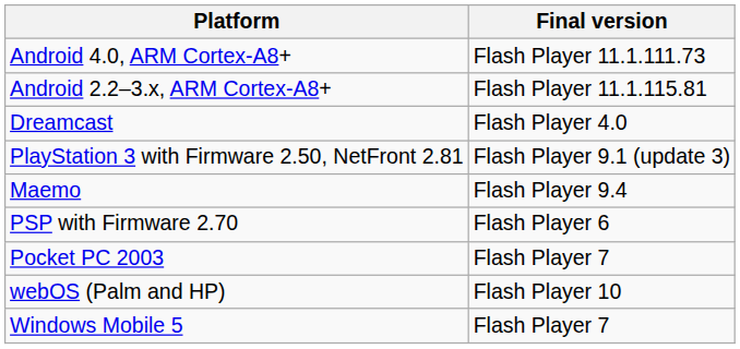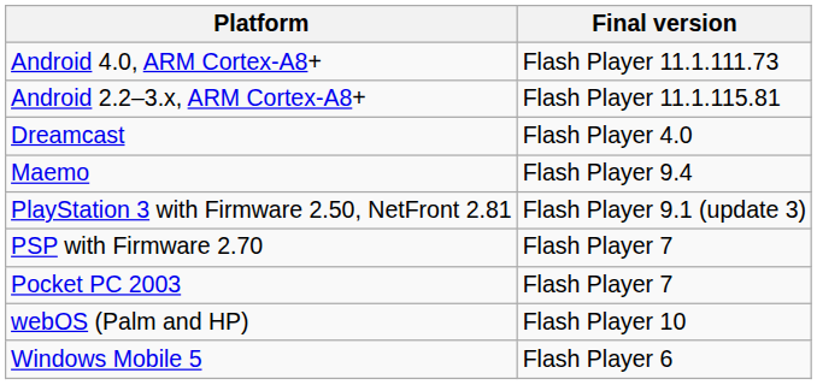rows swapped: Maemo <-> PlayStation 3 with Firmware 2.50, NetFront 2.81
PSP with Firmware 2.70 | Final version: Flash Player 6 -> Flash Player 7
Windows Mobile 5 | Final version: Flash Player 7 -> Flash Player 6
